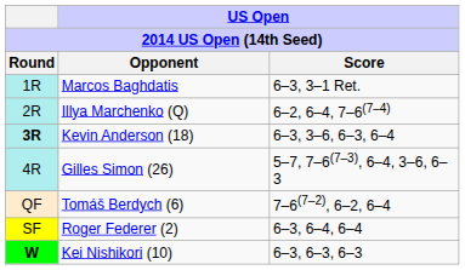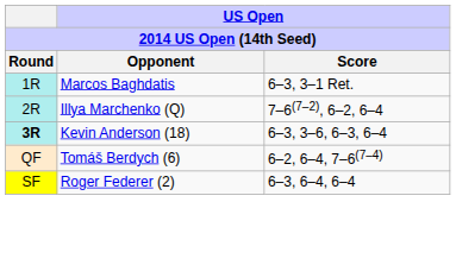Illya Marchenko (Q) | US Open / Score: 6–2, 6–4, 7–6(7–4) -> 7–6(7–2), 6–2, 6–4
- row: 4R | Gilles Simon (26) | 5–7, 7–6(7–3), 6–4, 3–6, 6–3
Tomáš Berdych (6) | US Open / Score: 7–6(7–2), 6–2, 6–4 -> 6–2, 6–4, 7–6(7–4)
- row: W | Kei Nishikori (10) | 6–3, 6–3, 6–3
